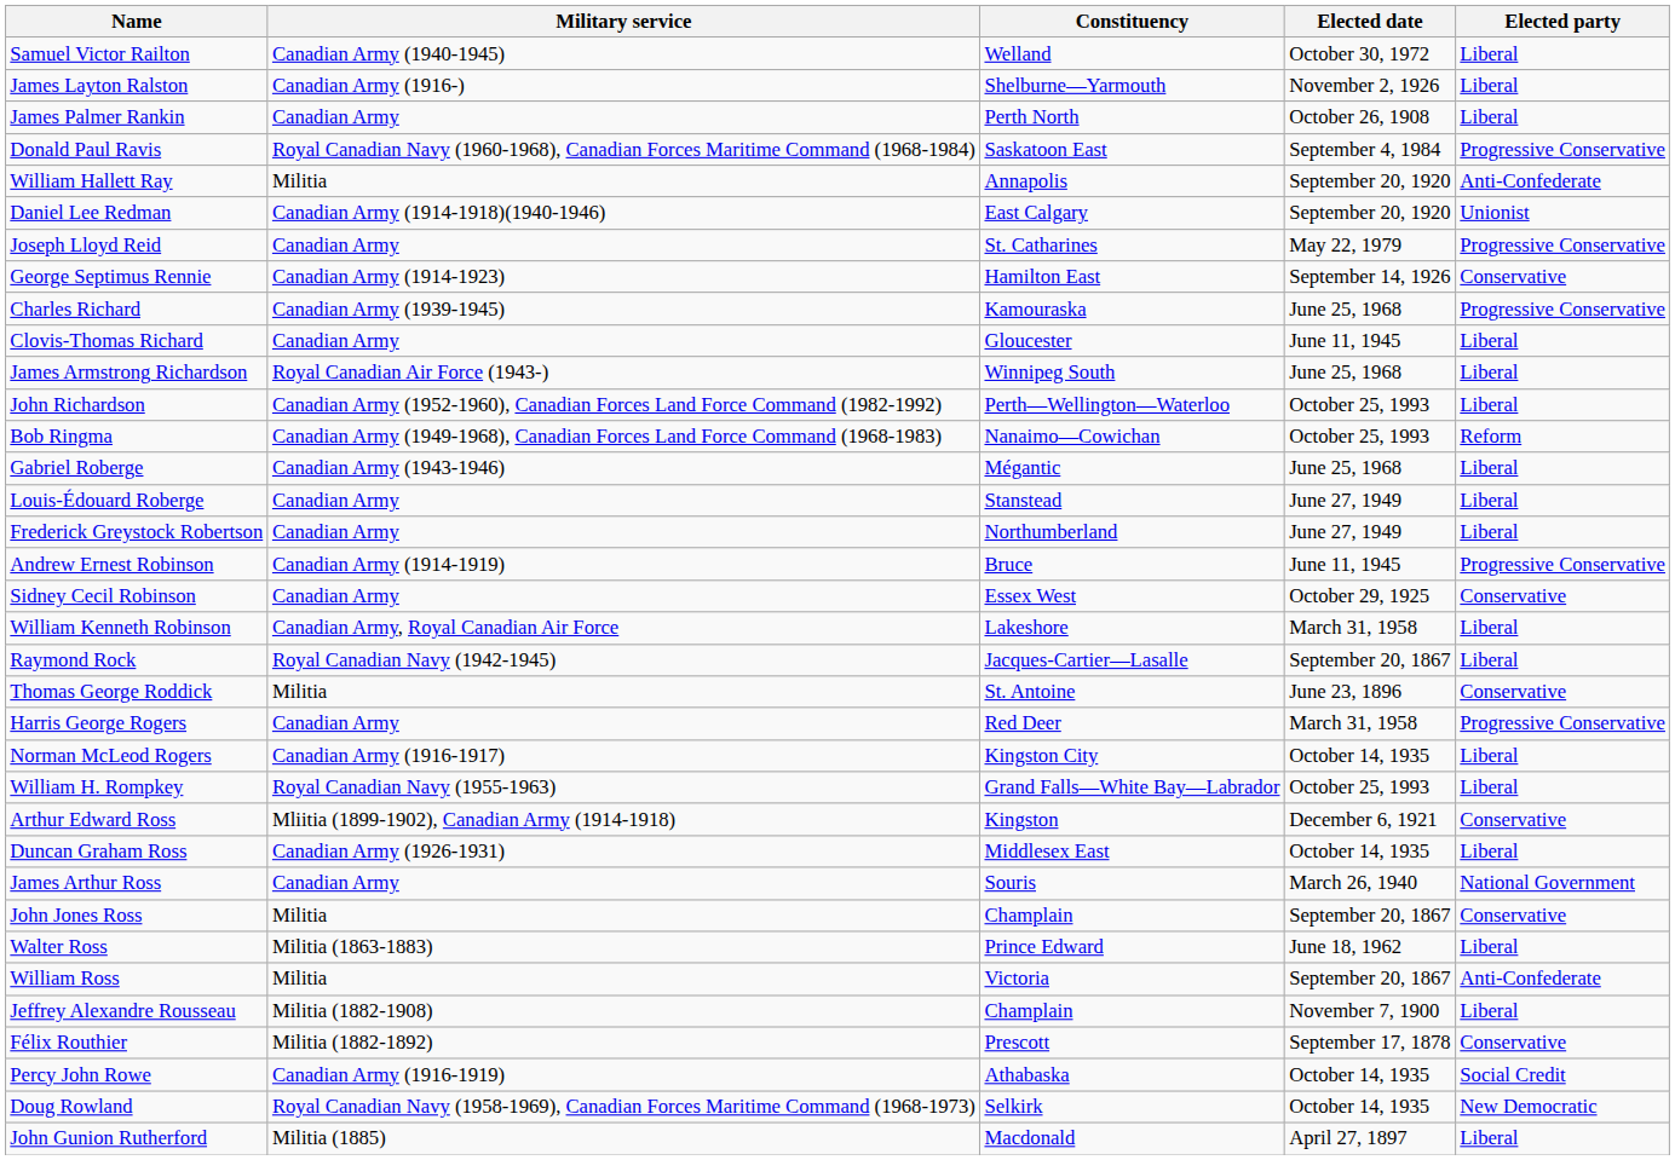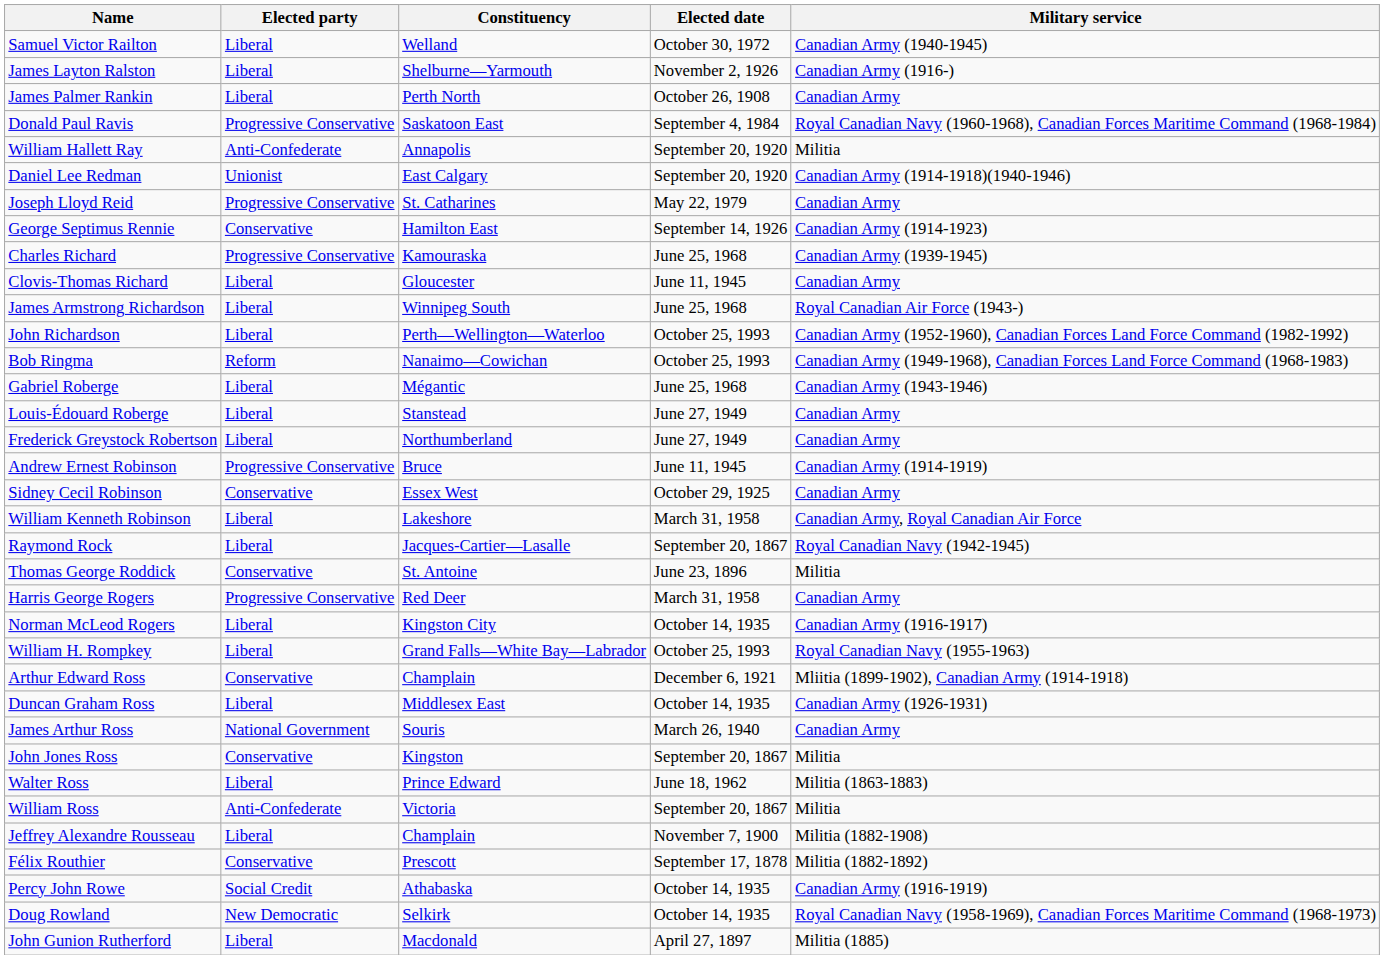columns swapped: Elected party <-> Military service
Arthur Edward Ross | Constituency: Kingston -> Champlain
John Jones Ross | Constituency: Champlain -> Kingston
